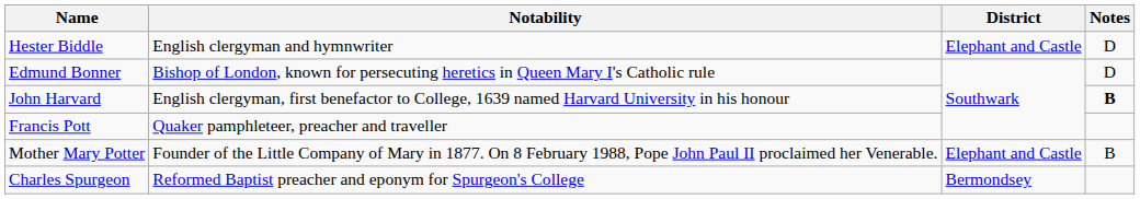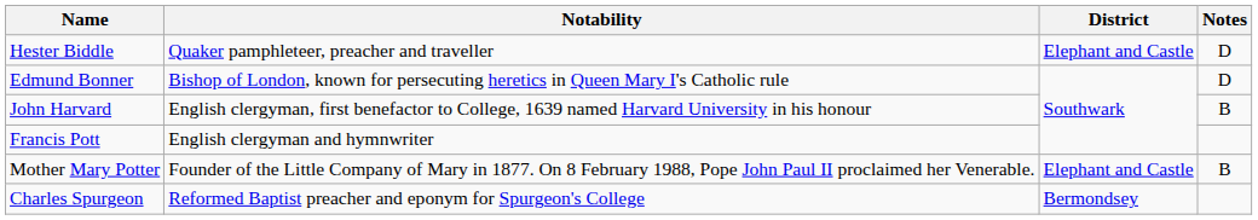Hester Biddle | Notability: English clergyman and hymnwriter -> Quaker pamphleteer, preacher and traveller
John Harvard | Notes: bold -> normal
Francis Pott | Notability: Quaker pamphleteer, preacher and traveller -> English clergyman and hymnwriter
